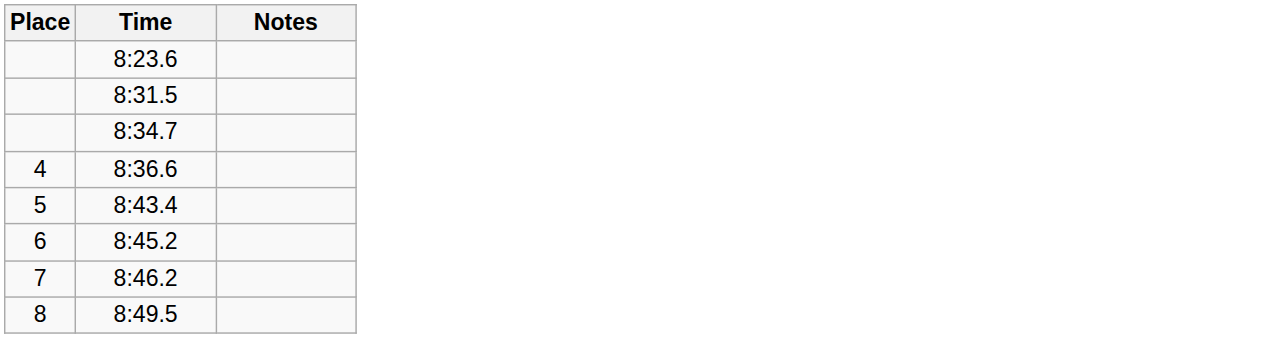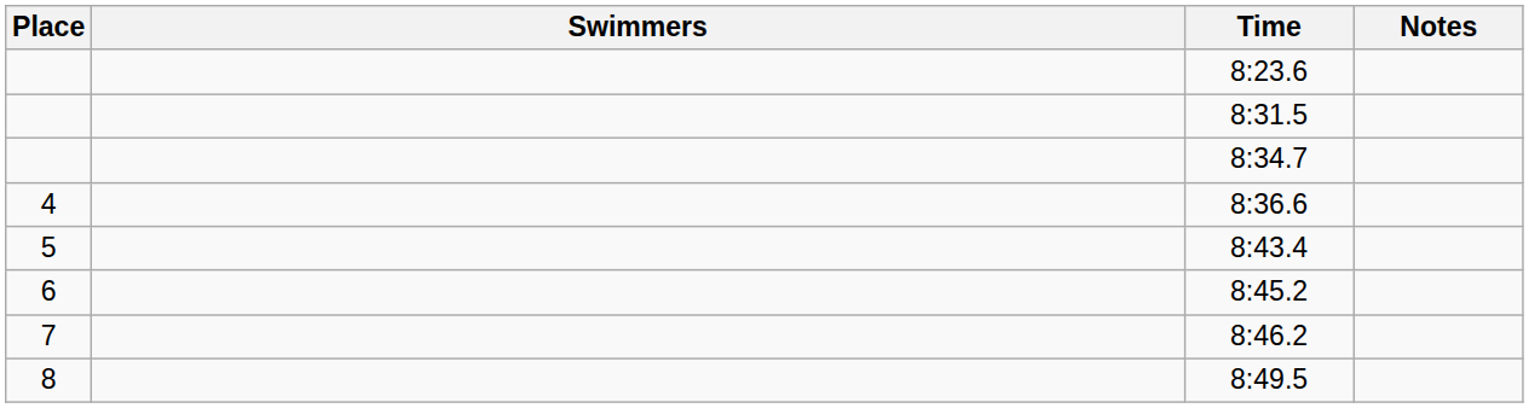+ column: Swimmers
